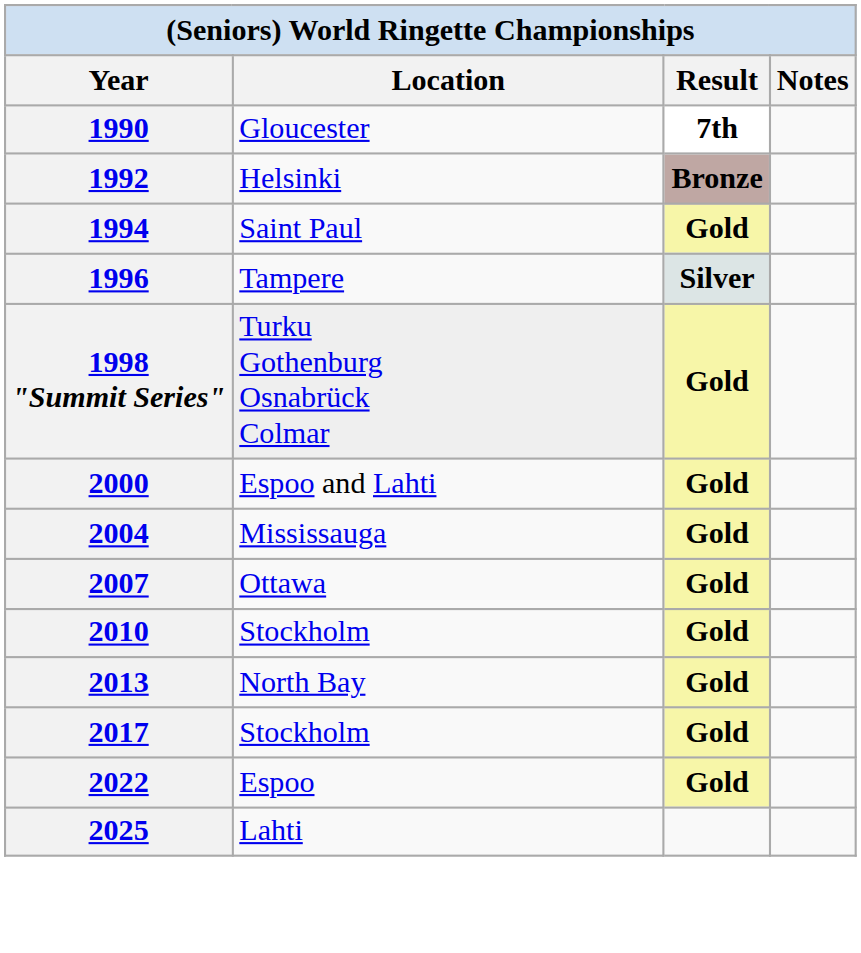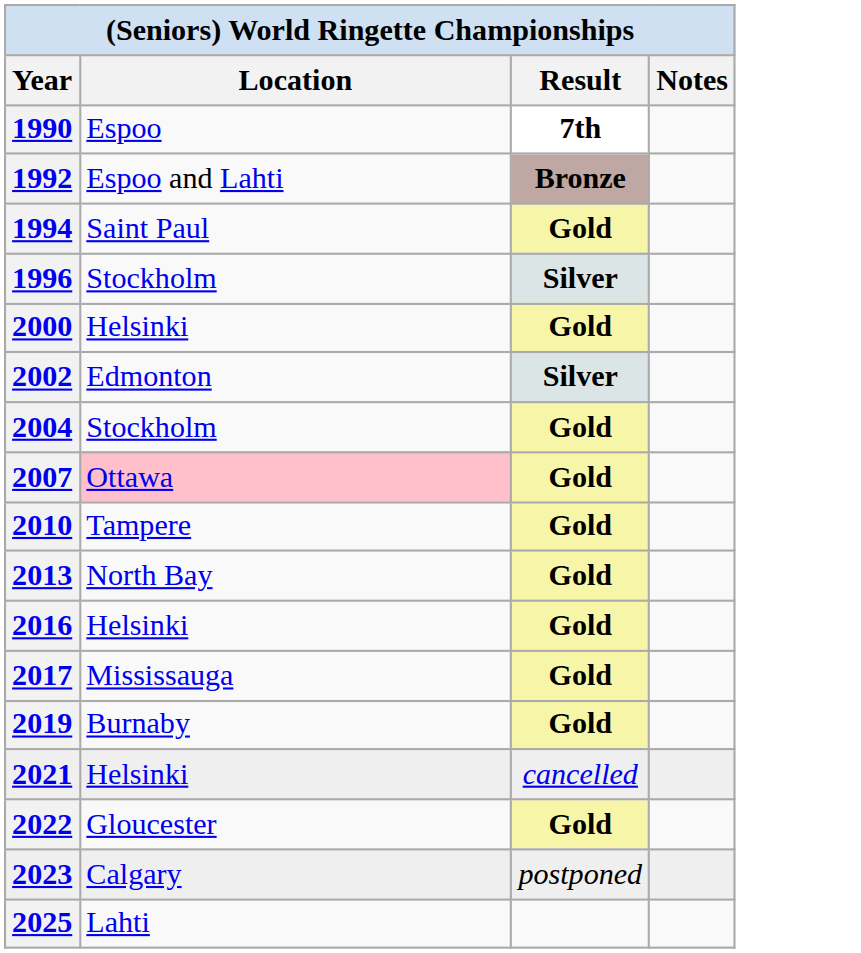1990 | Location: Gloucester -> Espoo
1992 | Location: Helsinki -> Espoo and Lahti
1996 | Location: Tampere -> Stockholm
- row: 1998 "Summit Series" | Turku Gothenburg Osnabrück Colmar | Gold
2000 | Location: Espoo and Lahti -> Helsinki
+ row: 2002 | Edmonton | Silver
2004 | Location: Mississauga -> Stockholm
2007 | Location: no background -> pink background
2010 | Location: Stockholm -> Tampere
+ row: 2016 | Helsinki | Gold
2017 | Location: Stockholm -> Mississauga
+ row: 2019 | Burnaby | Gold
+ row: 2021 | Helsinki | cancelled
2022 | Location: Espoo -> Gloucester
+ row: 2023 | Calgary | postponed
